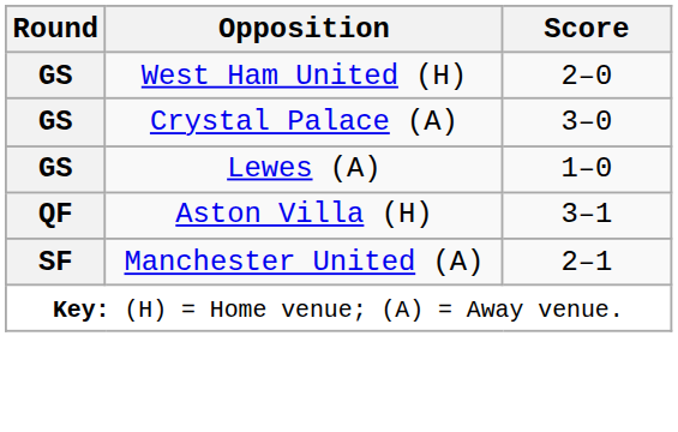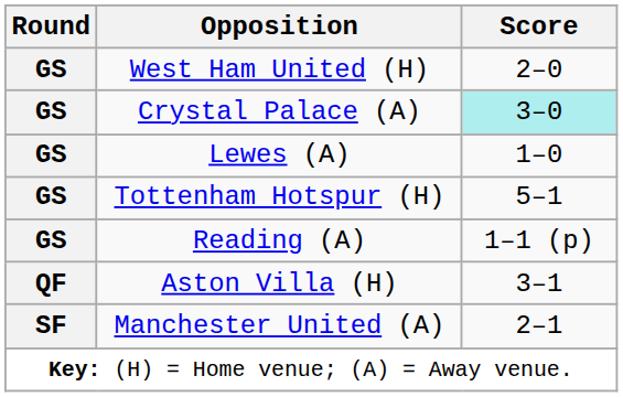Crystal Palace (A) | Score: no background -> paleturquoise background
+ row: GS | Tottenham Hotspur (H) | 5–1
+ row: GS | Reading (A) | 1–1 (p)
